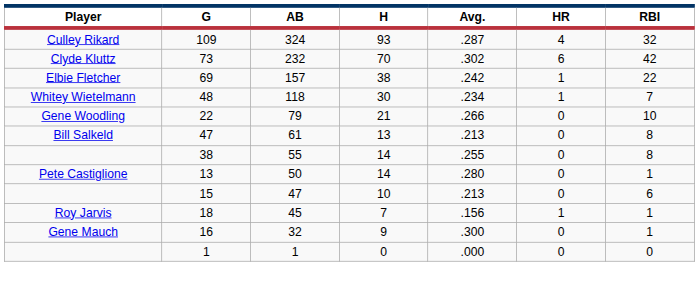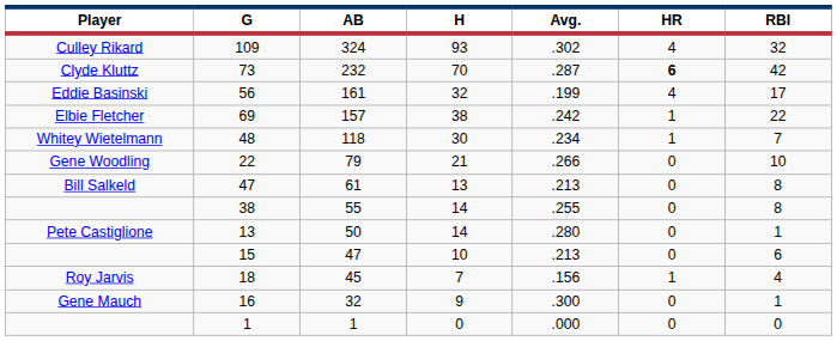109 | Avg.: .287 -> .302
73 | Avg.: .302 -> .287
73 | HR: normal -> bold
+ row: Eddie Basinski | 56 | 161 | 32 | .199 | 4 | 17
18 | RBI: 1 -> 4
